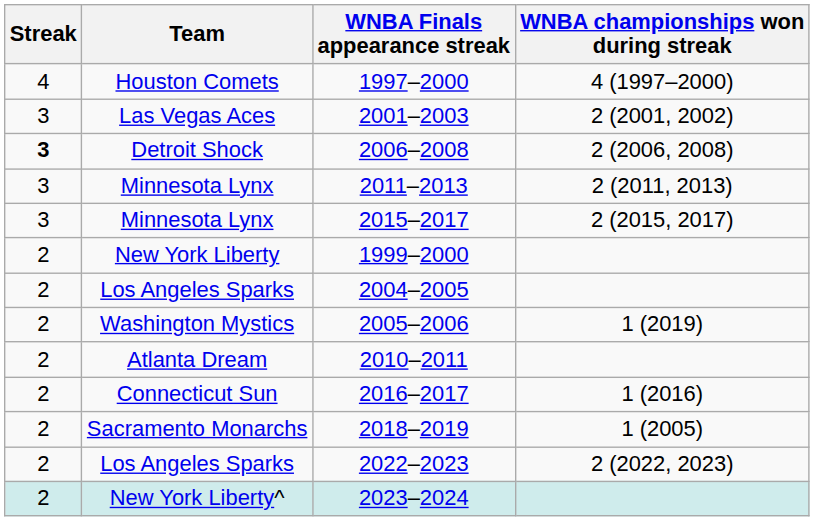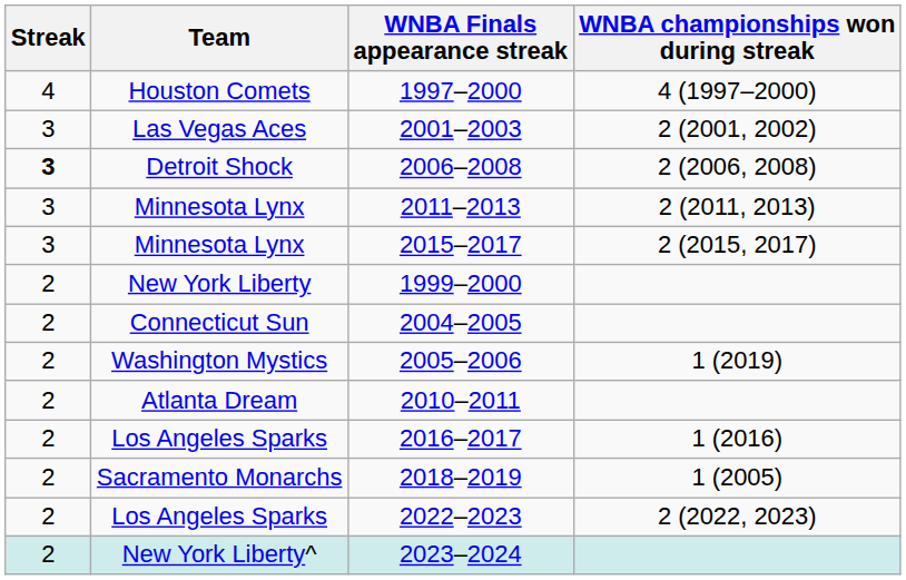2004–2005 | Team: Los Angeles Sparks -> Connecticut Sun
2016–2017 | Team: Connecticut Sun -> Los Angeles Sparks
